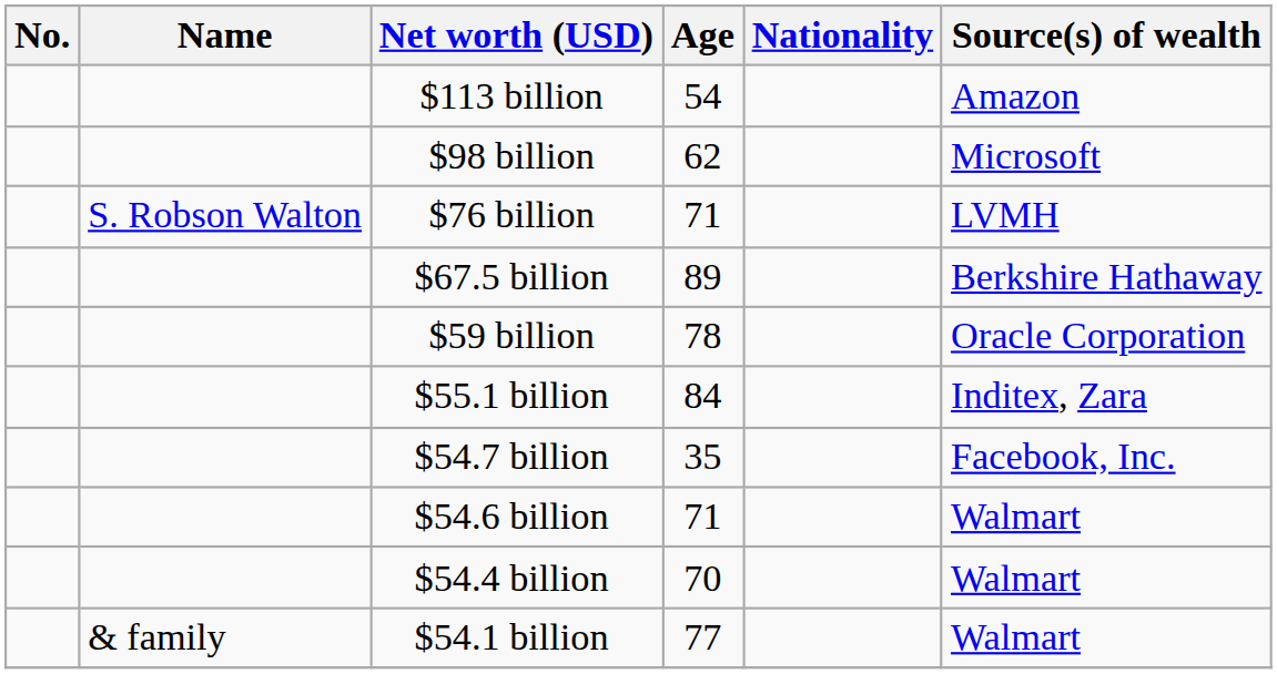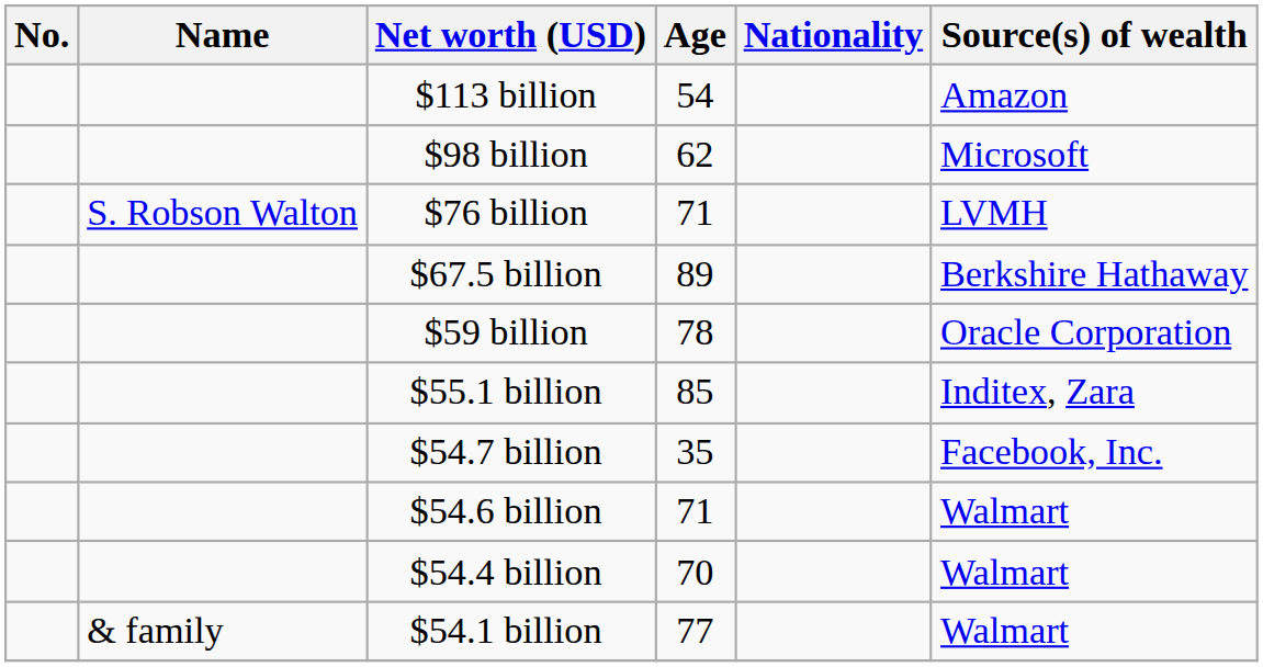$55.1 billion | Age: 84 -> 85
